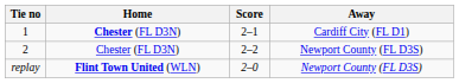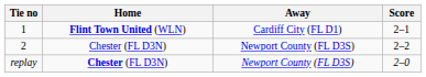columns swapped: Score <-> Away
1 | Home: Chester (FL D3N) -> Flint Town United (WLN)
replay | Home: Flint Town United (WLN) -> Chester (FL D3N)
